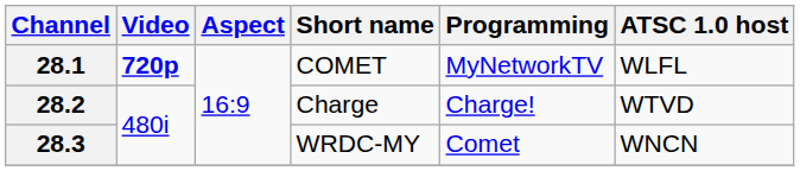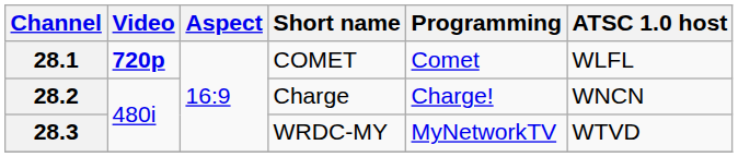28.1 | Programming: MyNetworkTV -> Comet
28.2 | ATSC 1.0 host: WTVD -> WNCN
28.3 | Programming: Comet -> MyNetworkTV
28.3 | ATSC 1.0 host: WNCN -> WTVD
